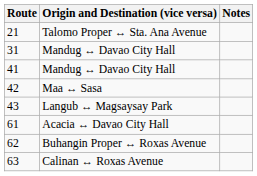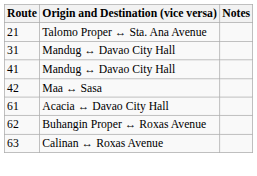- row: 43 | Langub ↔ Magsaysay Park
